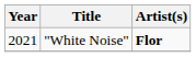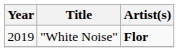"White Noise" | Year: 2021 -> 2019
